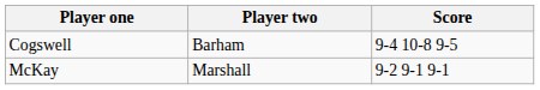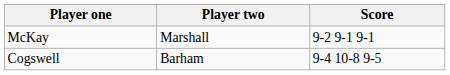rows swapped: McKay <-> Cogswell
